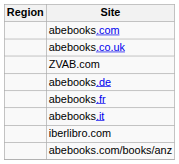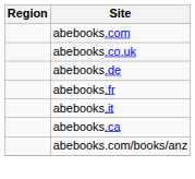- row: ZVAB.com
- row: iberlibro.com
+ row: abebooks.ca
